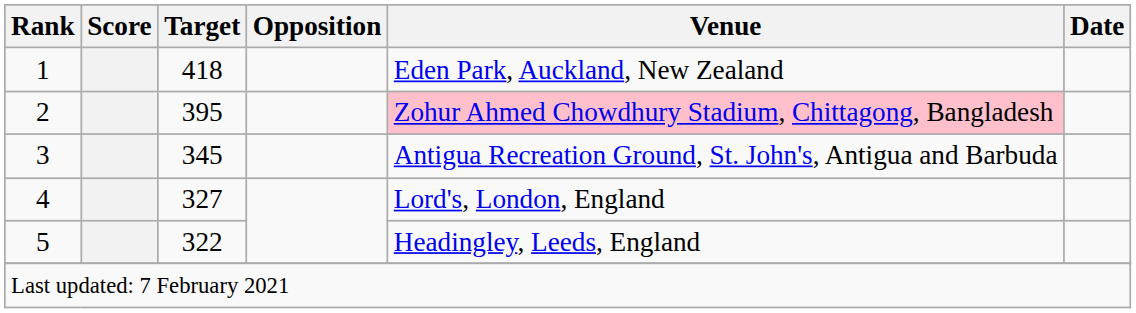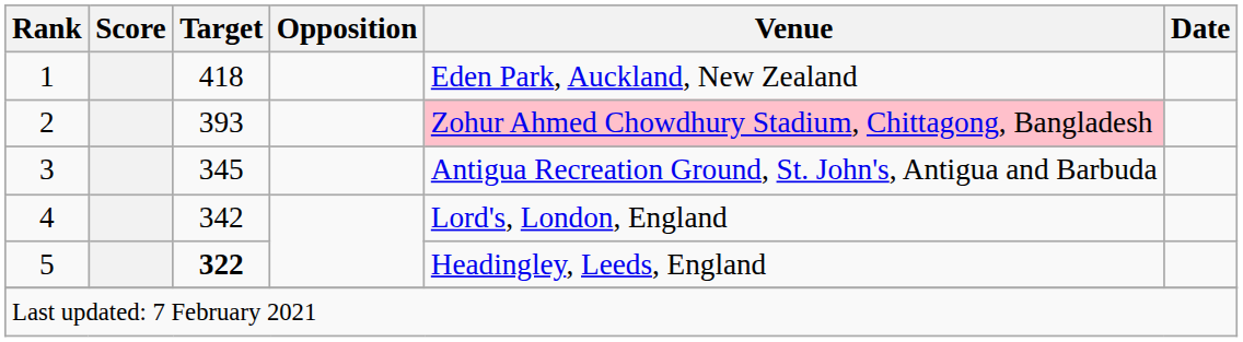2 | Target: 395 -> 393
4 | Target: 327 -> 342
5 | Target: normal -> bold
